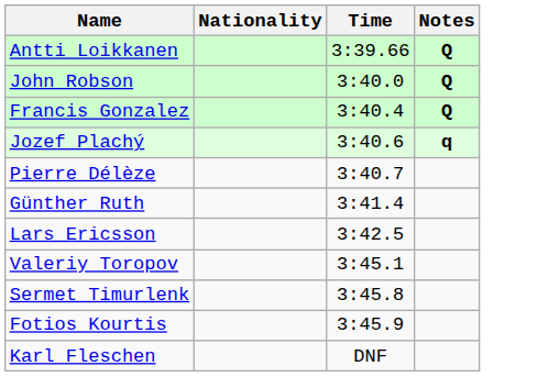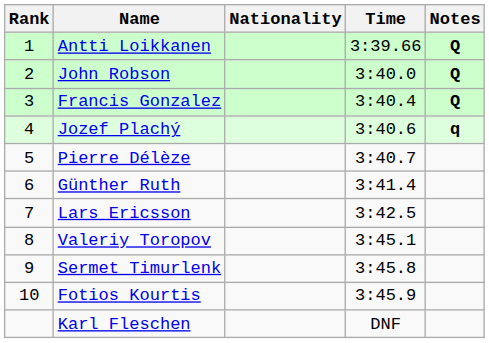+ column: Rank | 1 | 2 | 3 | 4 | 5 | 6 | 7 | 8 | 9 | 10
